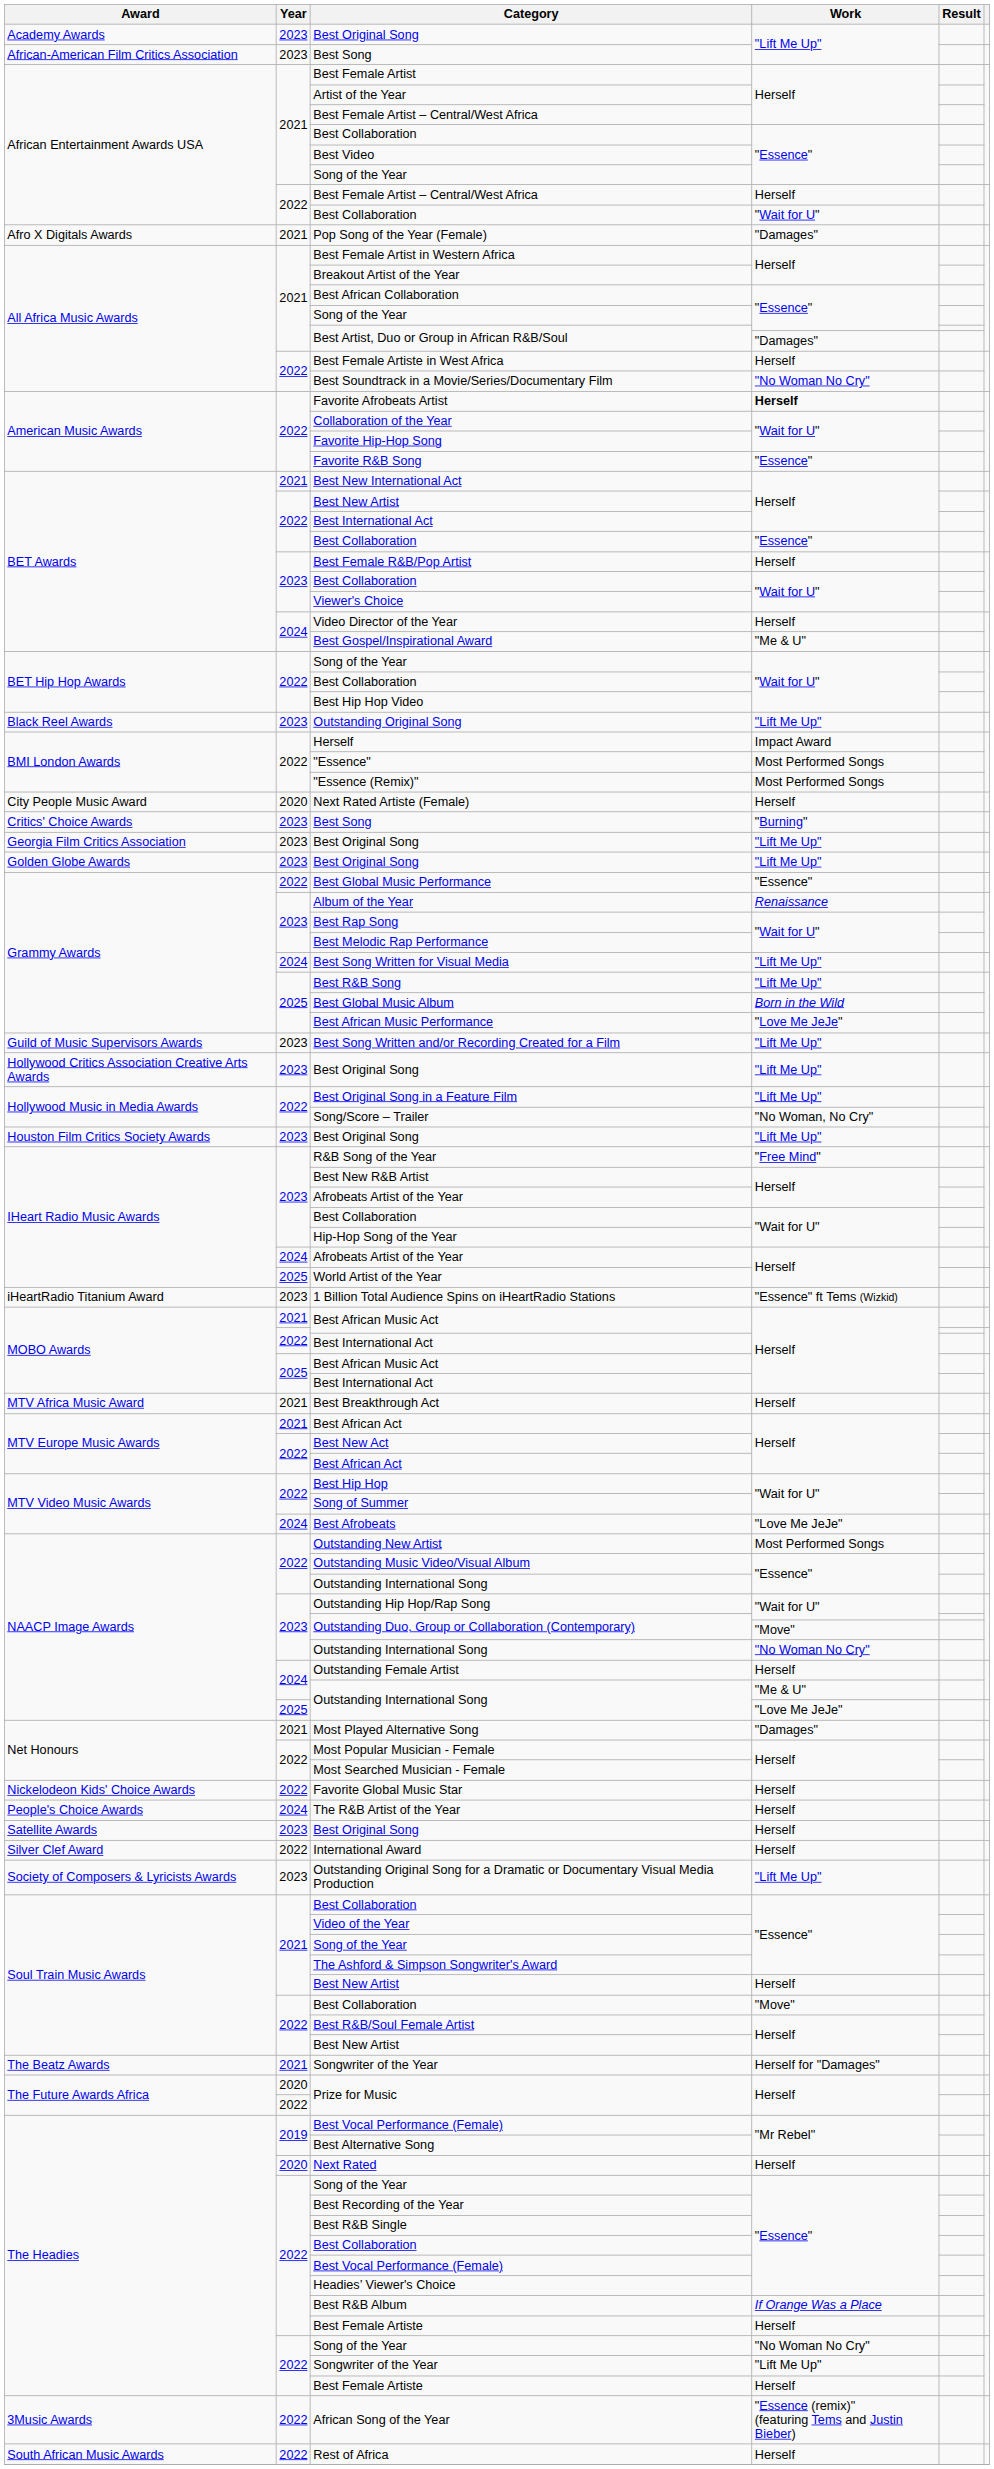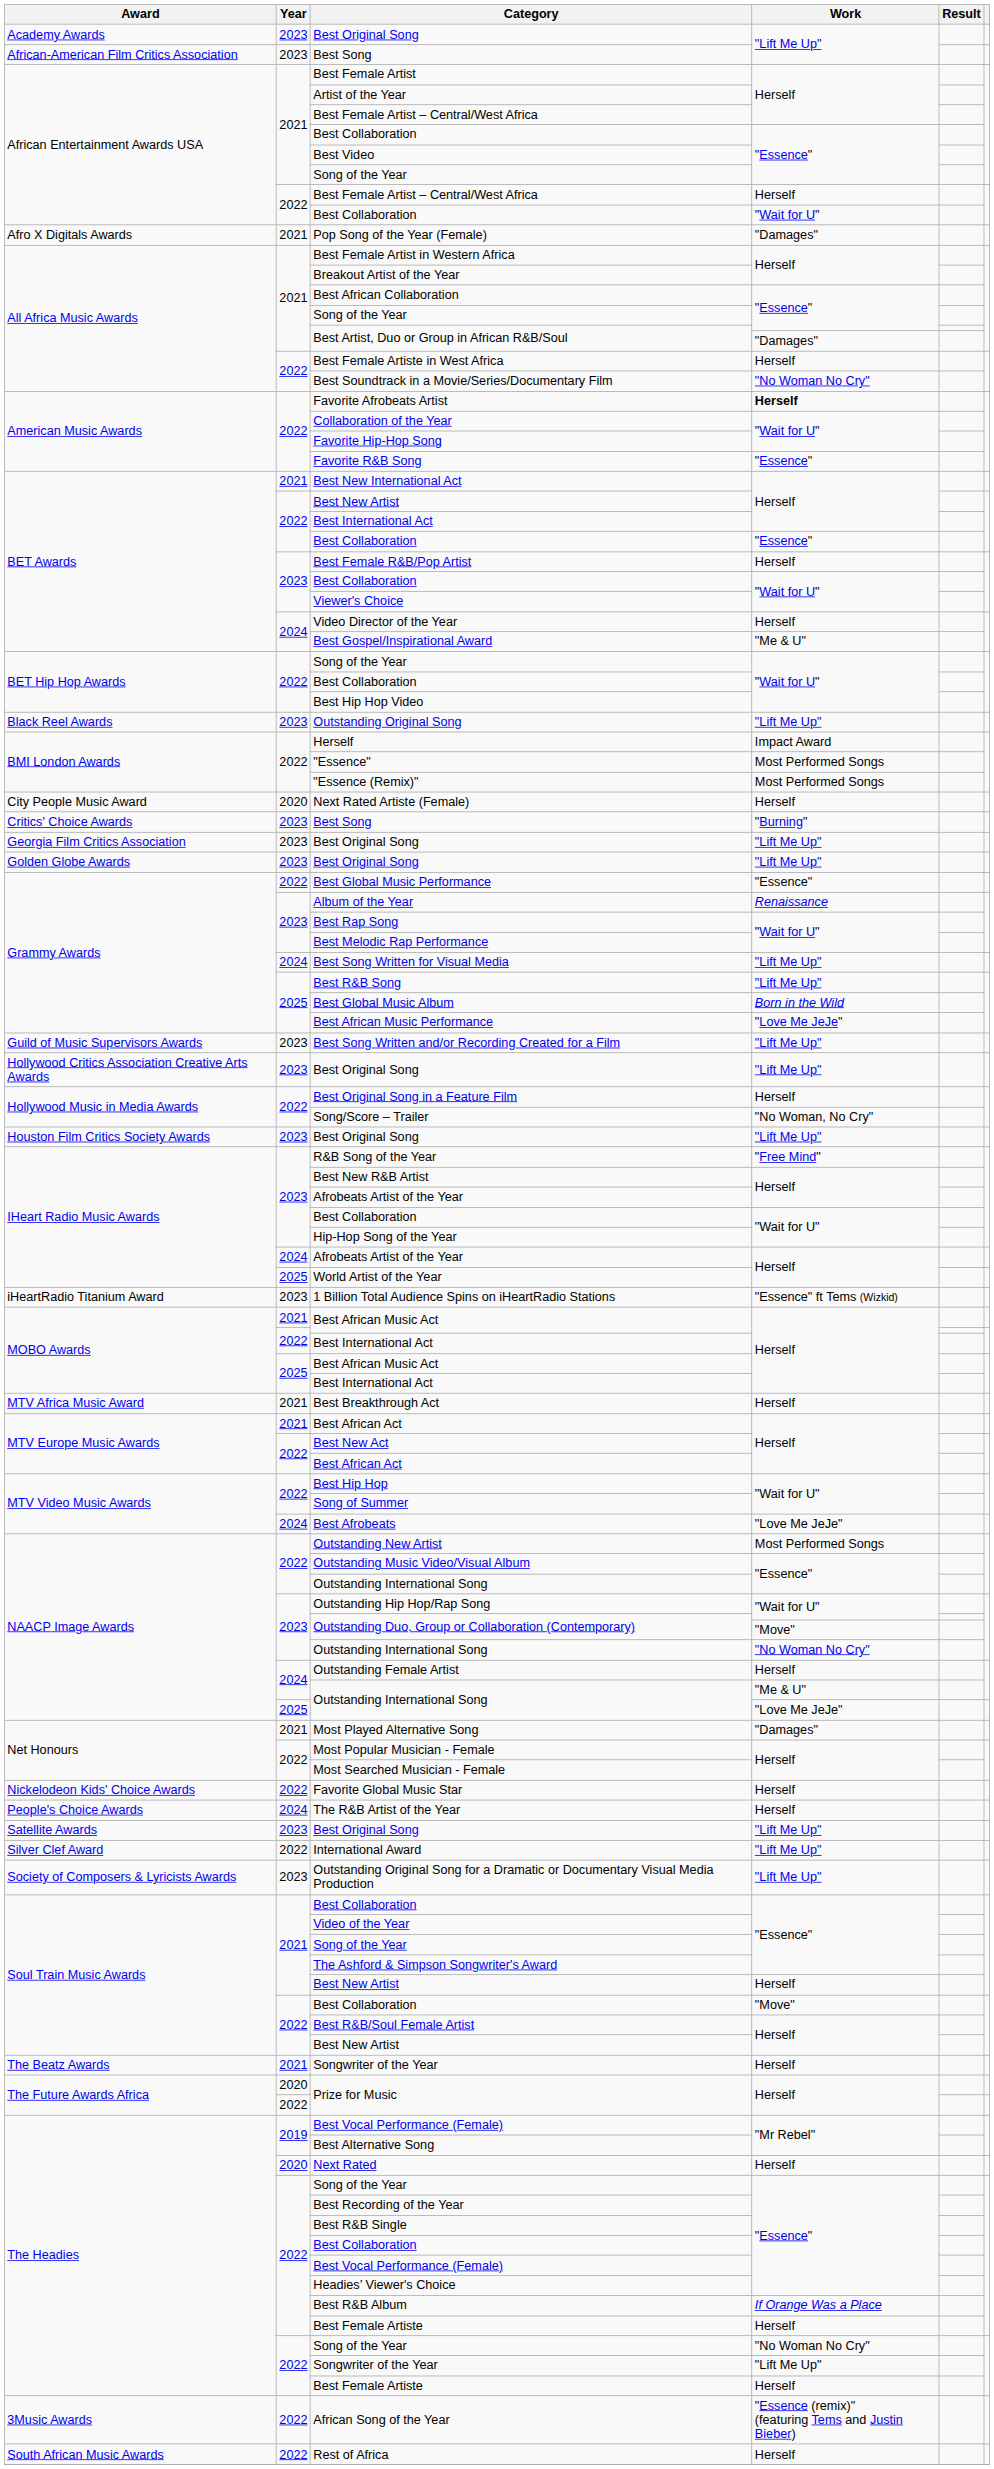Best Original Song in a Feature Film | Work: "Lift Me Up" -> Herself
Satellite Awards / Best Original Song | Work: Herself -> "Lift Me Up"
International Award | Work: Herself -> "Lift Me Up"
The Beatz Awards / Songwriter of the Year | Work: Herself for "Damages" -> Herself
